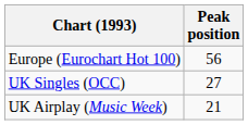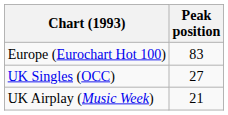Europe (Eurochart Hot 100) | Peak position: 56 -> 83
